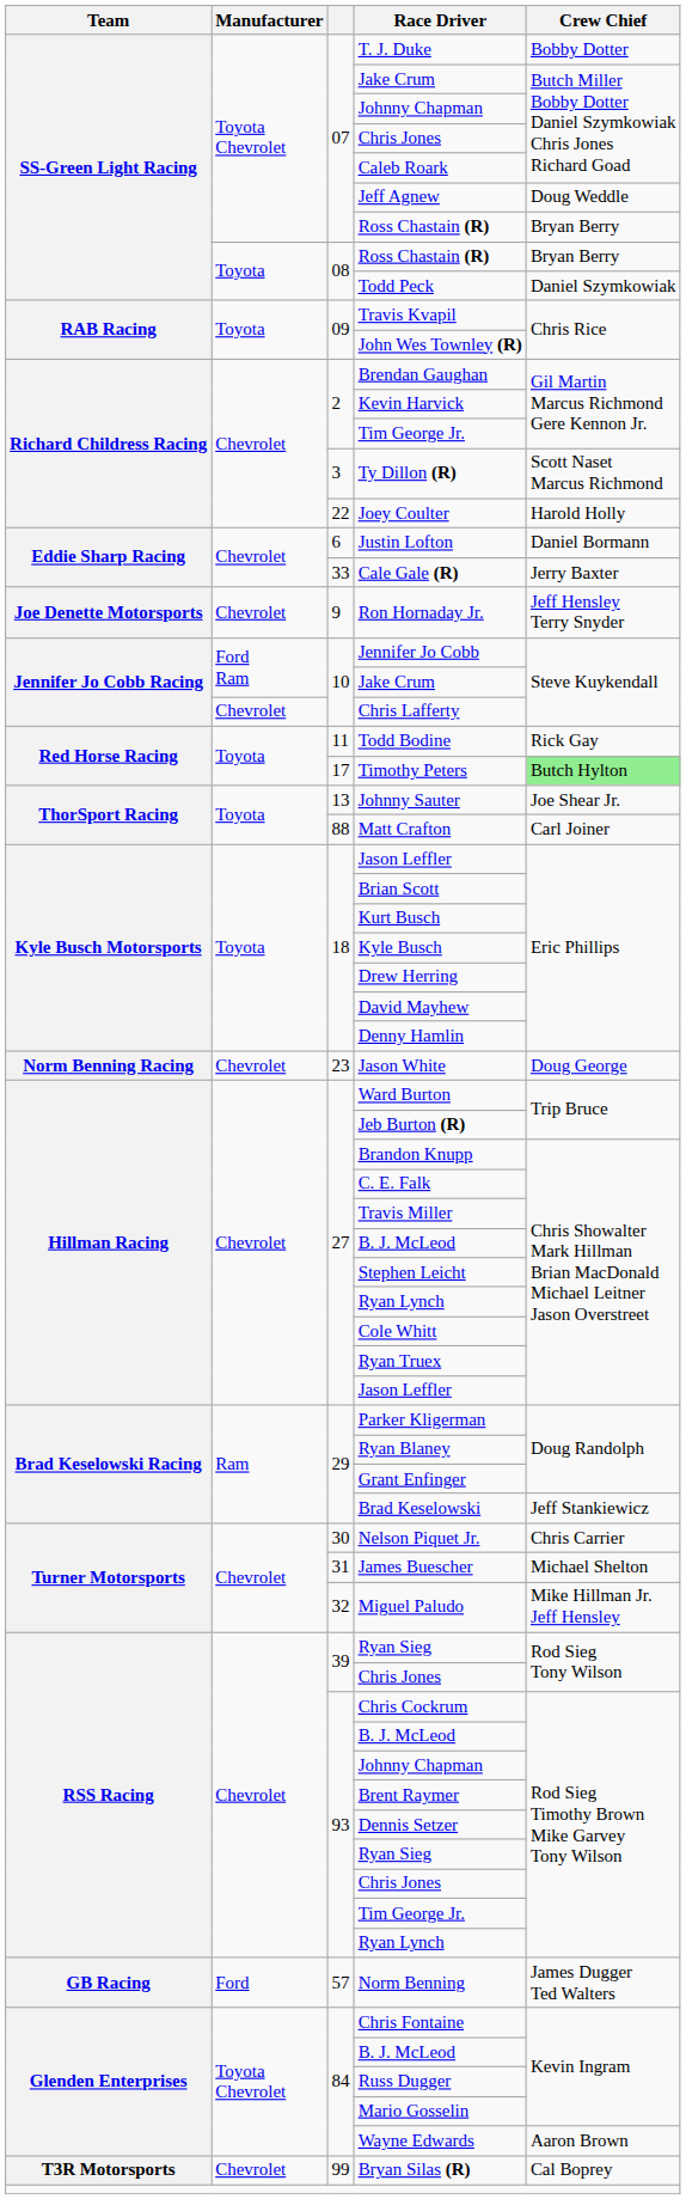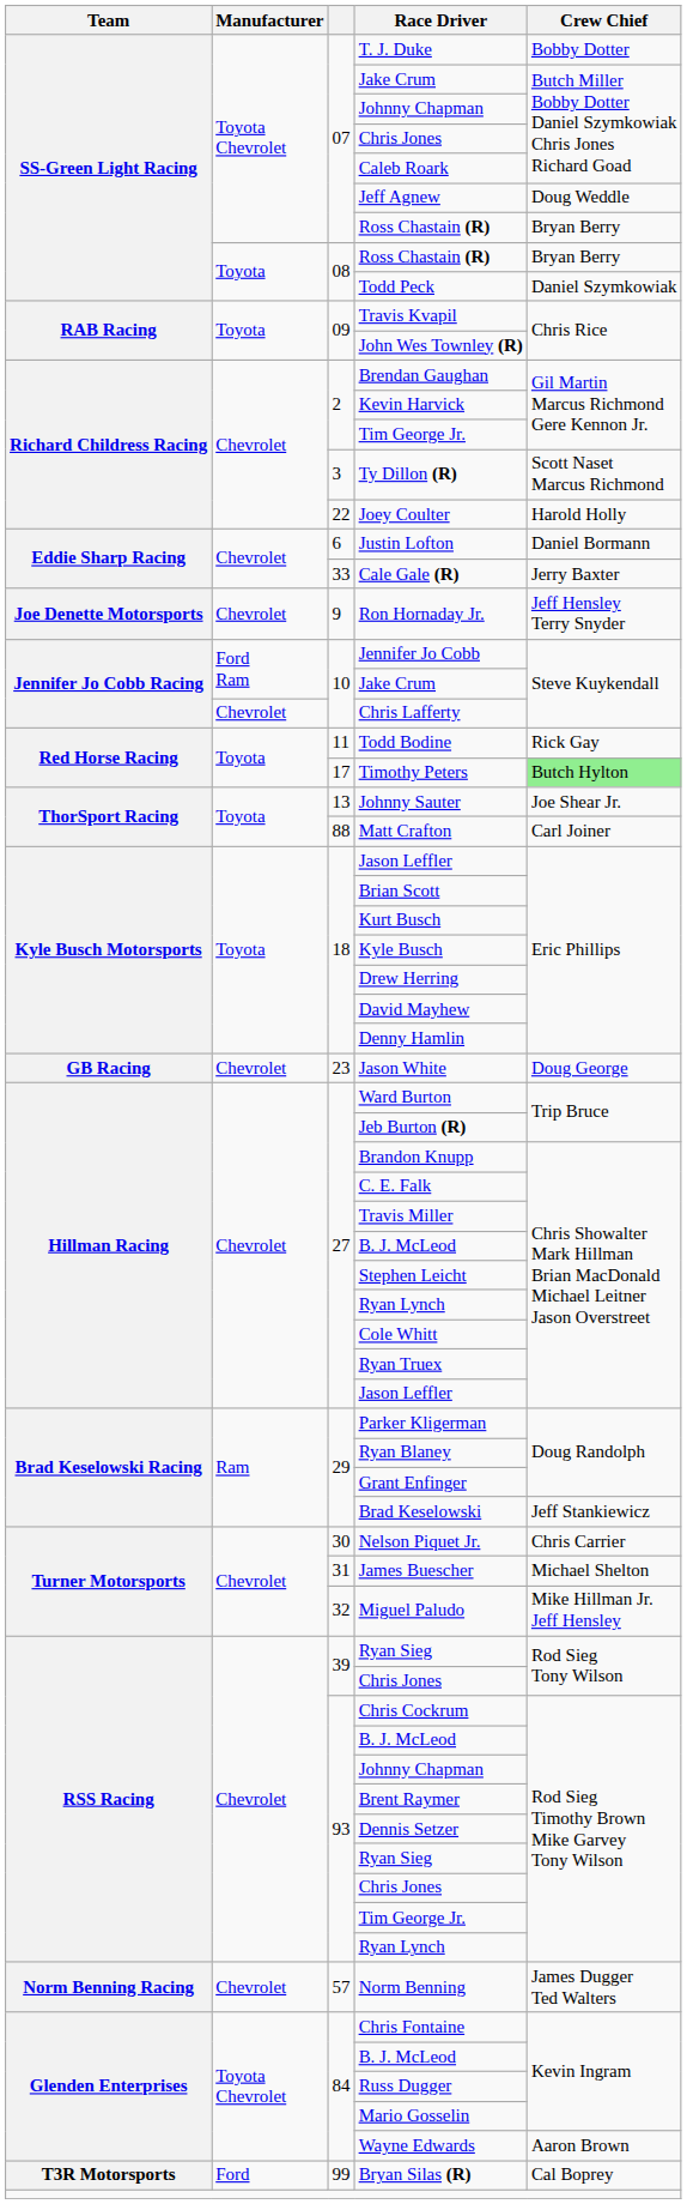Jason White | Team: Norm Benning Racing -> GB Racing
Norm Benning | Team: GB Racing -> Norm Benning Racing
Norm Benning | Manufacturer: Ford -> Chevrolet
Bryan Silas (R) | Manufacturer: Chevrolet -> Ford
